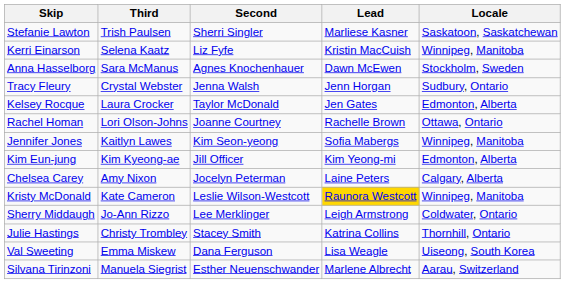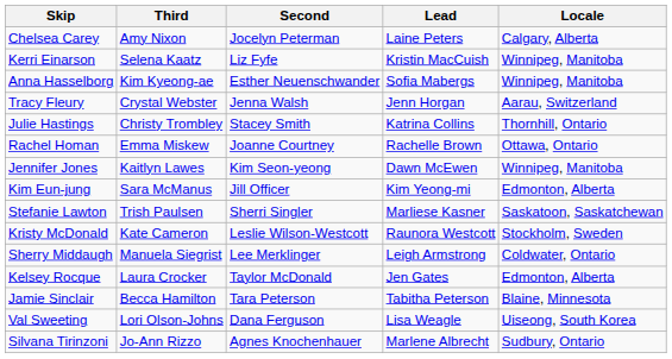rows swapped: Chelsea Carey <-> Stefanie Lawton
Anna Hasselborg | Third: Sara McManus -> Kim Kyeong-ae
Anna Hasselborg | Second: Agnes Knochenhauer -> Esther Neuenschwander
Anna Hasselborg | Lead: Dawn McEwen -> Sofia Mabergs
Anna Hasselborg | Locale: Stockholm, Sweden -> Winnipeg, Manitoba
Tracy Fleury | Locale: Sudbury, Ontario -> Aarau, Switzerland
rows swapped: Julie Hastings <-> Kelsey Rocque
Rachel Homan | Third: Lori Olson-Johns -> Emma Miskew
Jennifer Jones | Lead: Sofia Mabergs -> Dawn McEwen
Kim Eun-jung | Third: Kim Kyeong-ae -> Sara McManus
Kristy McDonald | Lead: gold background -> no background
Kristy McDonald | Locale: Winnipeg, Manitoba -> Stockholm, Sweden
Sherry Middaugh | Third: Jo-Ann Rizzo -> Manuela Siegrist
+ row: Jamie Sinclair | Becca Hamilton | Tara Peterson | Tabitha Peterson | Blaine, Minnesota
Val Sweeting | Third: Emma Miskew -> Lori Olson-Johns
Silvana Tirinzoni | Third: Manuela Siegrist -> Jo-Ann Rizzo
Silvana Tirinzoni | Second: Esther Neuenschwander -> Agnes Knochenhauer
Silvana Tirinzoni | Locale: Aarau, Switzerland -> Sudbury, Ontario
